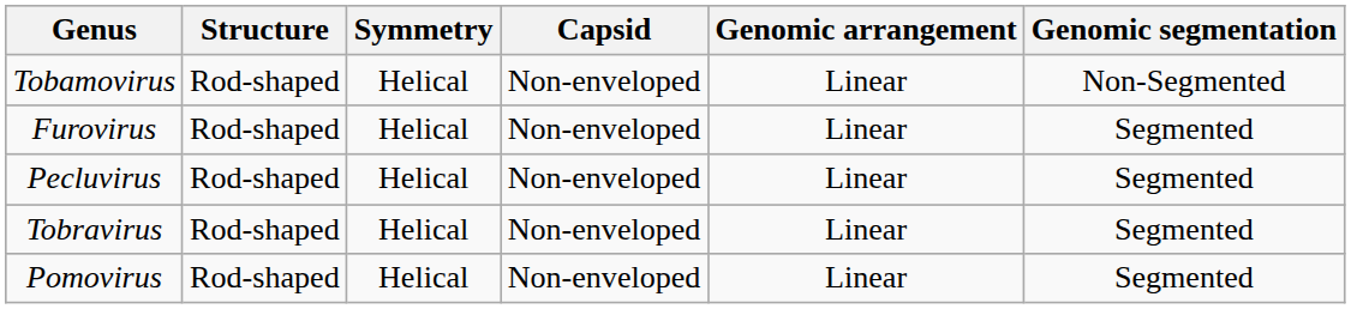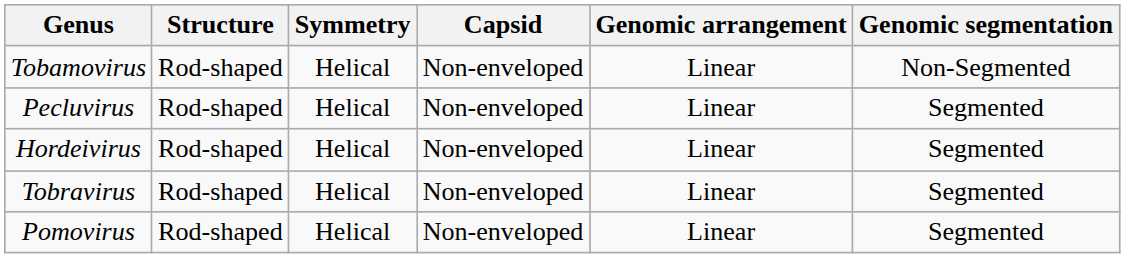- row: Furovirus | Rod-shaped | Helical | Non-enveloped | Linear | Segmented
+ row: Hordeivirus | Rod-shaped | Helical | Non-enveloped | Linear | Segmented
